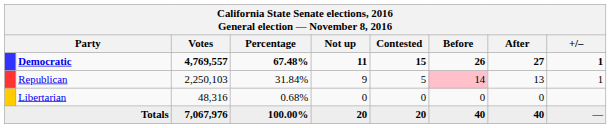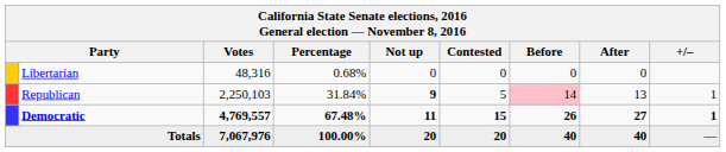rows swapped: Democratic <-> Libertarian
Republican | Not up: normal -> bold
